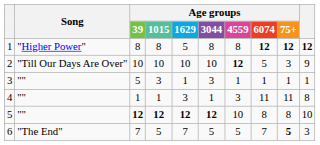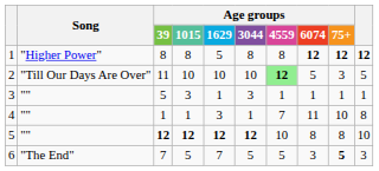2 | Age groups / 39: 10 -> 11
2 | Age groups / 4559: no background -> lightgreen background
2 | column 10: 9 -> 5
4 | Age groups / 4559: 3 -> 7
4 | Age groups / 75+: 11 -> 10
6 | Age groups / 6074: 7 -> 3
